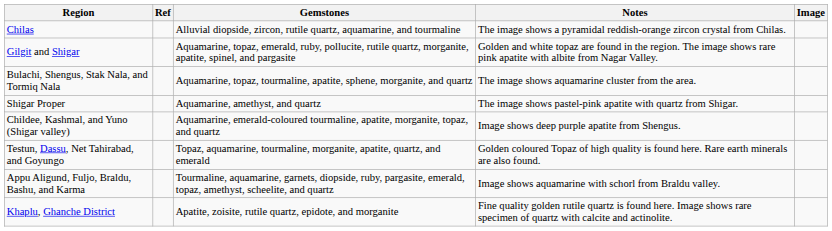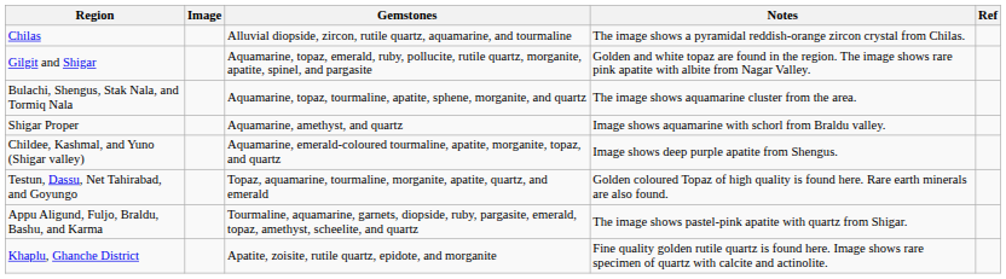columns swapped: Image <-> Ref
Shigar Proper | Notes: The image shows pastel-pink apatite with quartz from Shigar. -> Image shows aquamarine with schorl from Braldu valley.
Appu Aligund, Fuljo, Braldu, Bashu, and Karma | Notes: Image shows aquamarine with schorl from Braldu valley. -> The image shows pastel-pink apatite with quartz from Shigar.
